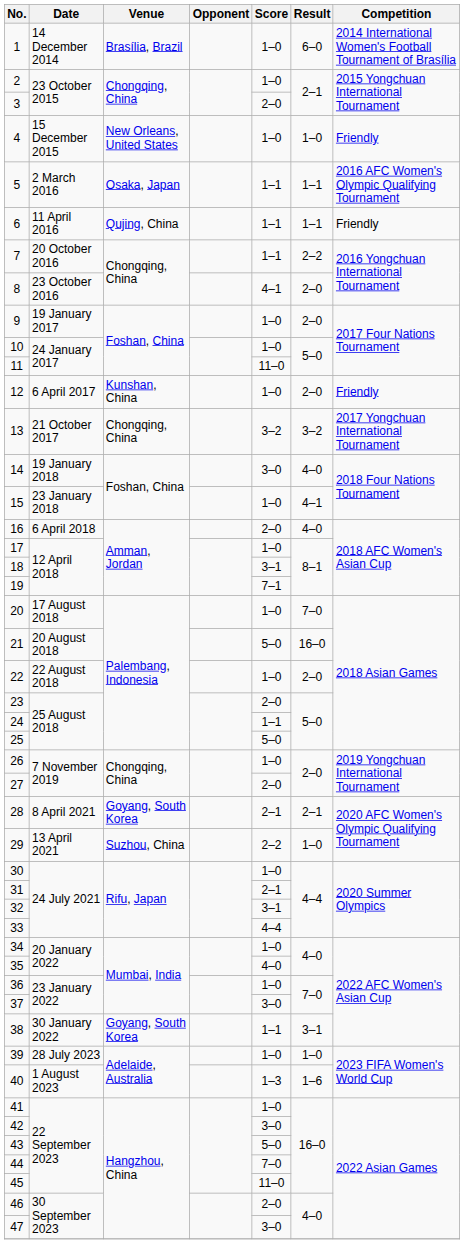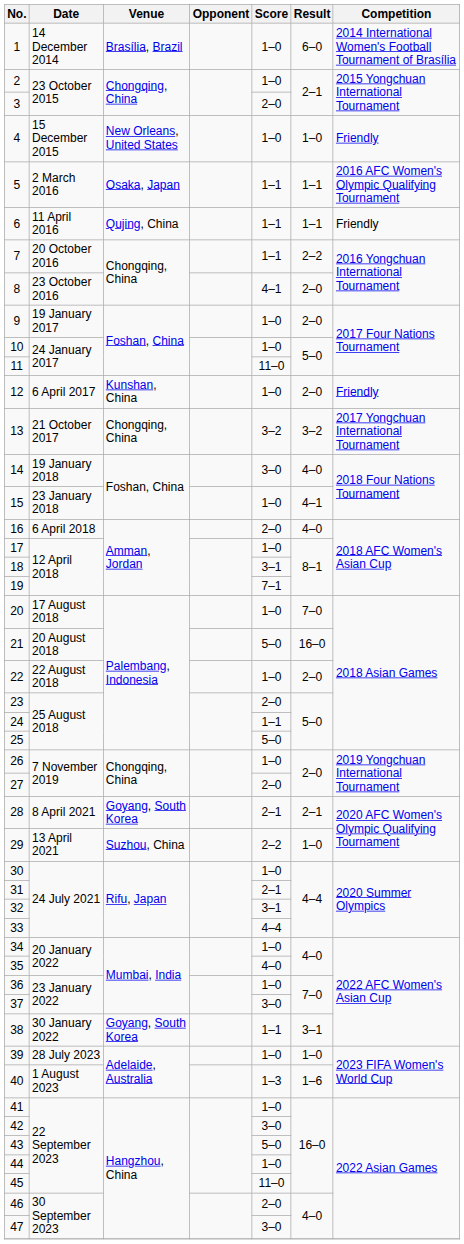44 | Score: 7–0 -> 1–0
